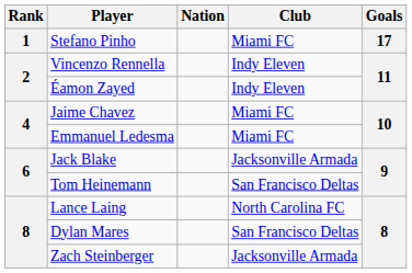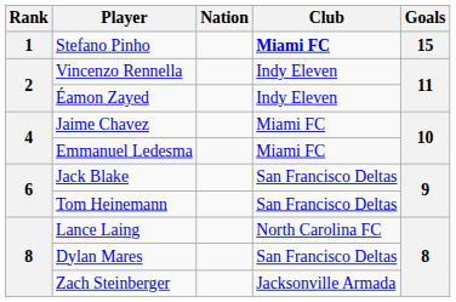Stefano Pinho | Club: normal -> bold
Stefano Pinho | Goals: 17 -> 15
Jack Blake | Club: Jacksonville Armada -> San Francisco Deltas
